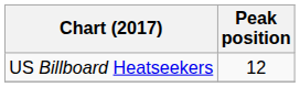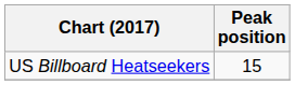US Billboard Heatseekers | Peak position: 12 -> 15
